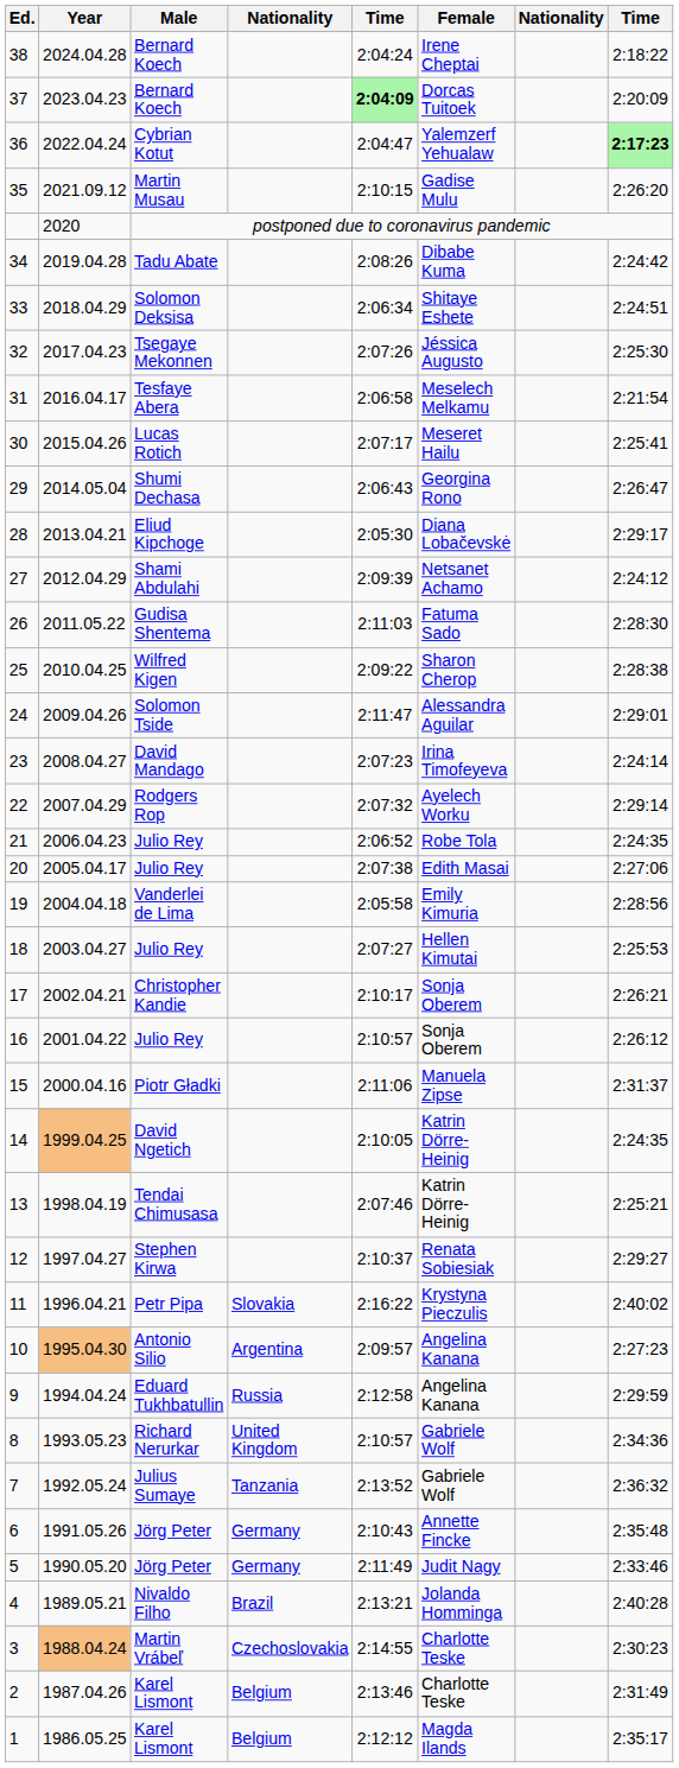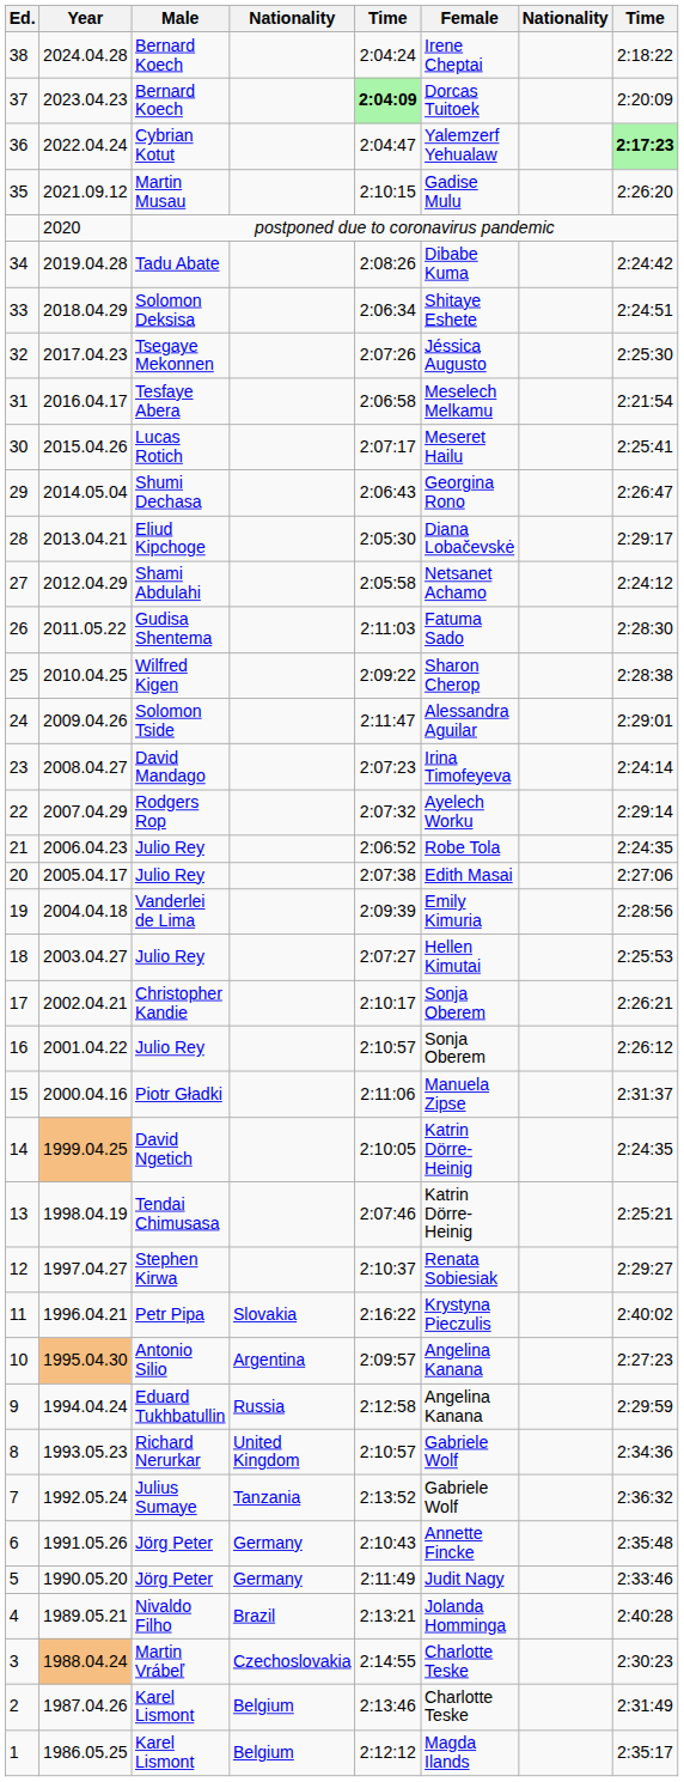27 | column 5: 2:09:39 -> 2:05:58
19 | column 5: 2:05:58 -> 2:09:39
